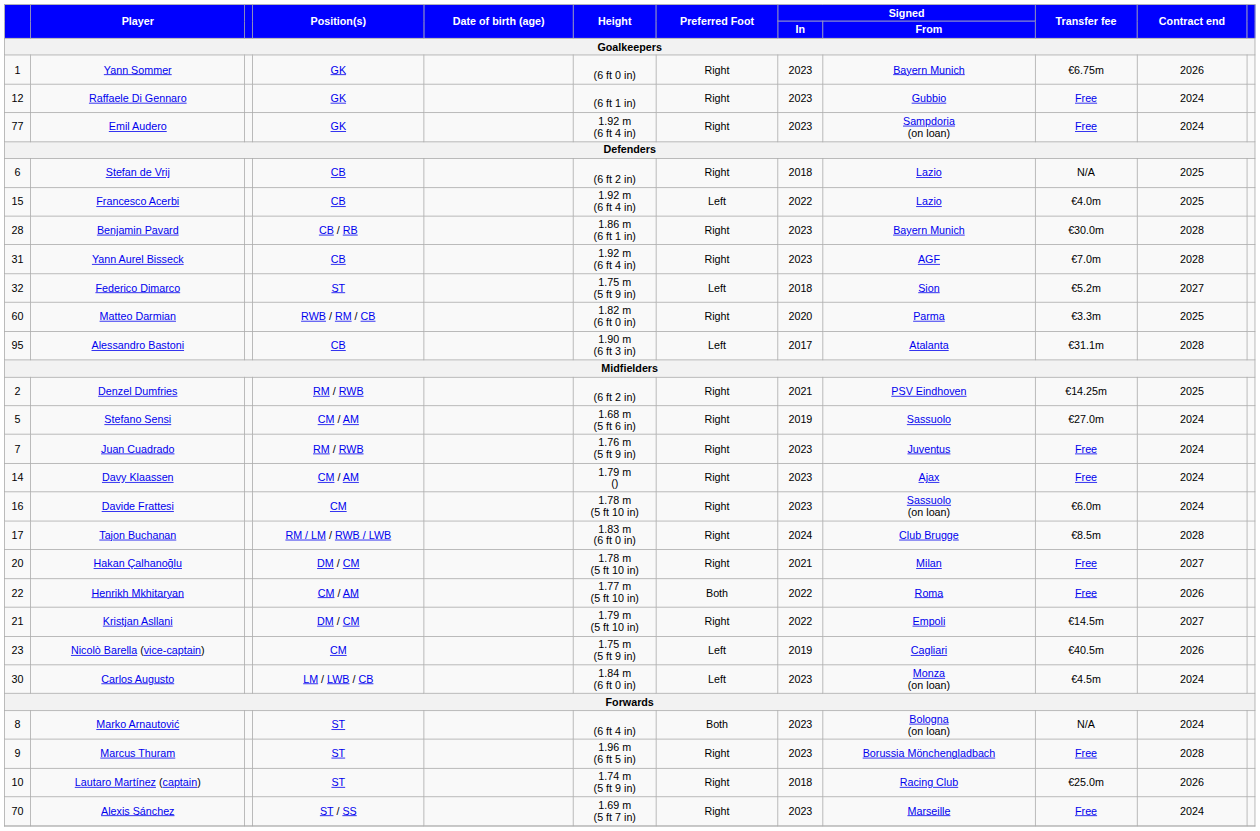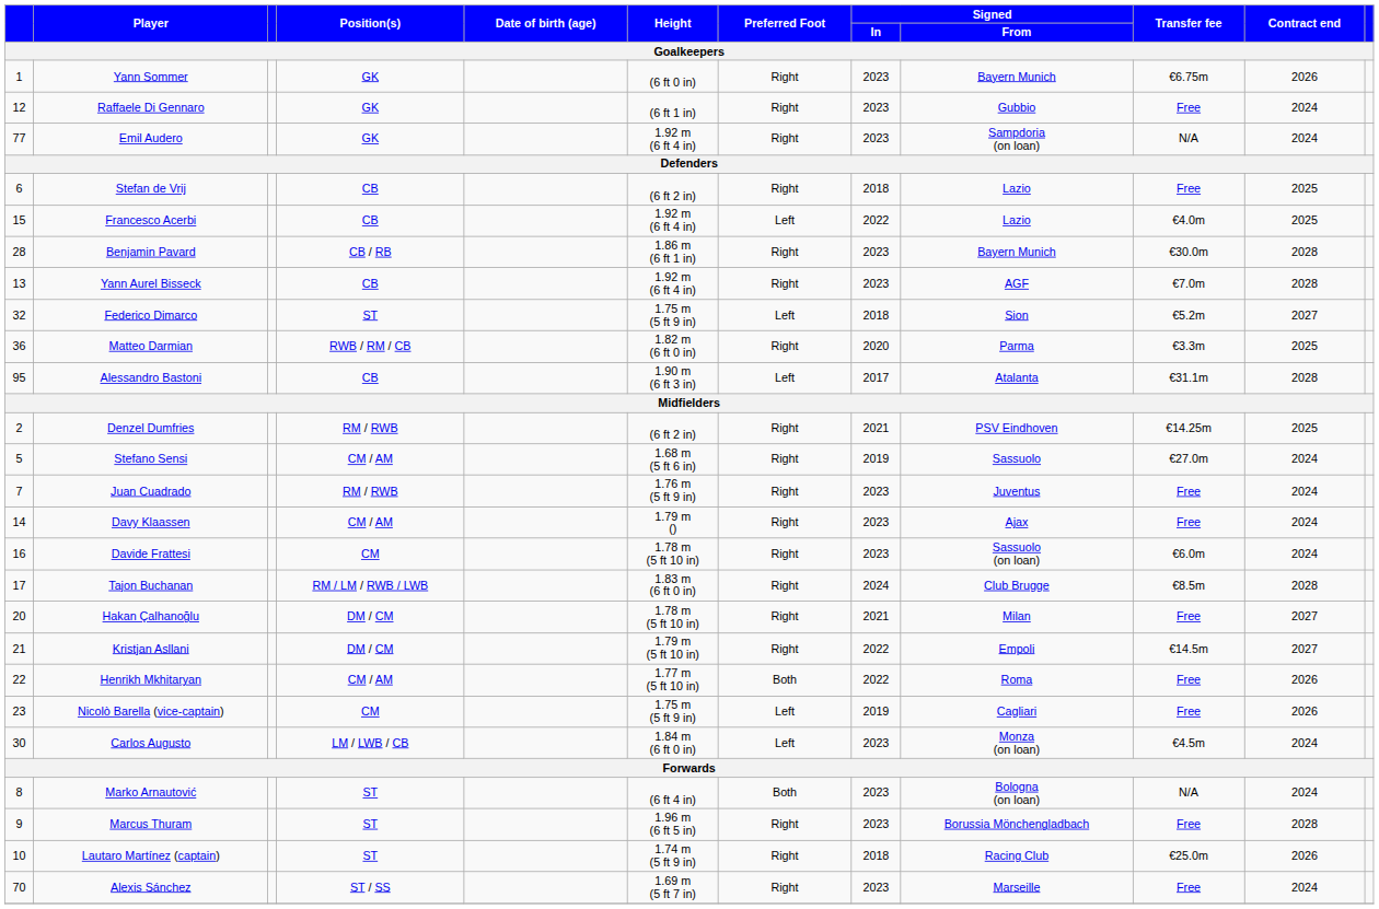Emil Audero | Transfer fee: Free -> N/A
Stefan de Vrij | Transfer fee: N/A -> Free
Yann Aurel Bisseck | column 1: 31 -> 13
Matteo Darmian | column 1: 60 -> 36
rows swapped: Kristjan Asllani <-> Henrikh Mkhitaryan
Nicolò Barella (vice-captain) | Transfer fee: €40.5m -> Free
